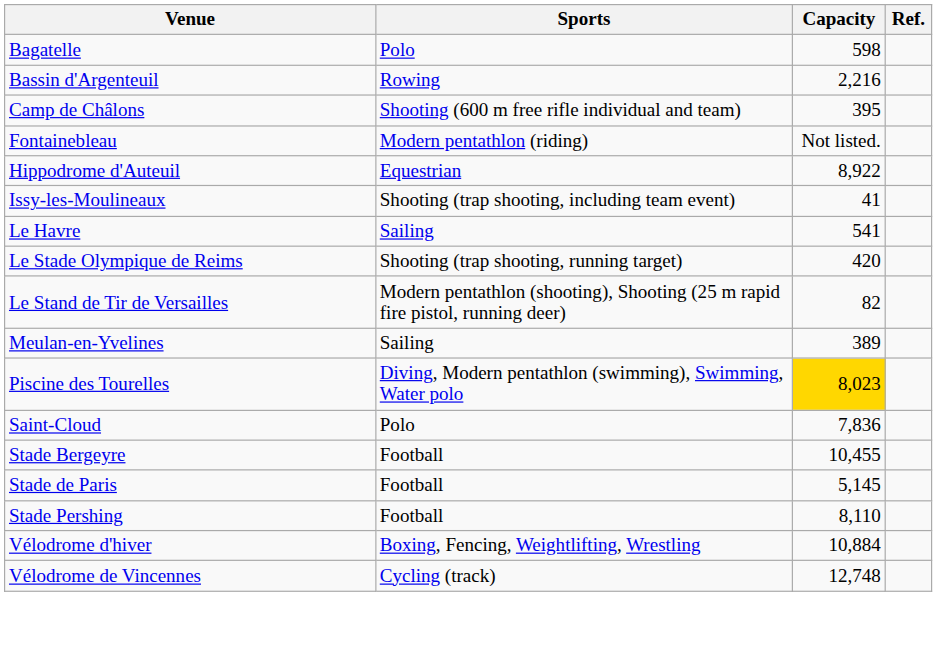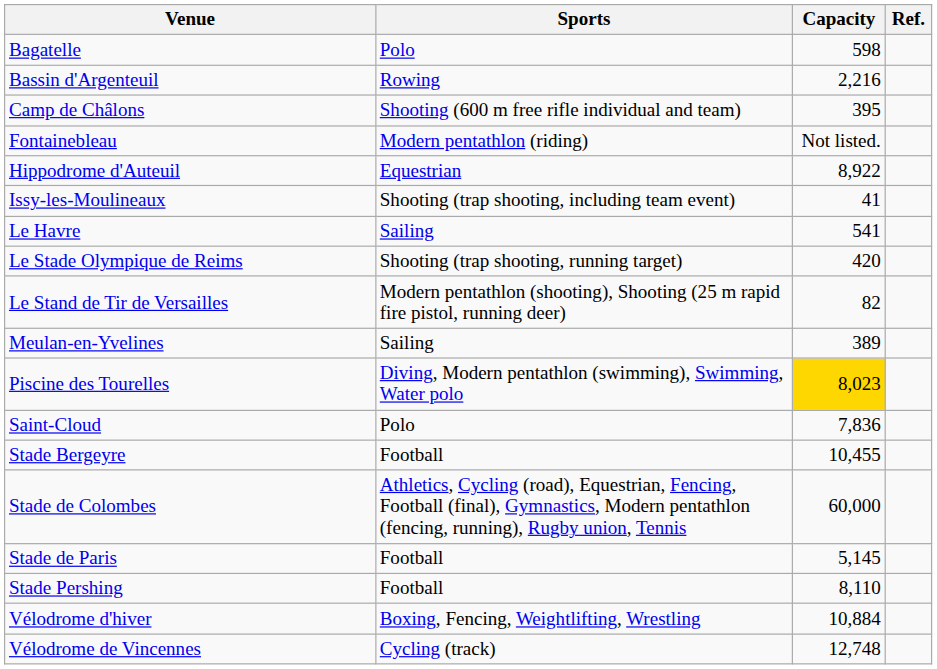+ row: Stade de Colombes | Athletics, Cycling (road), Equestrian, Fencing, Football (final), Gymnastics, Modern pentathlon (fencing, running), Rugby union, Tennis | 60,000
